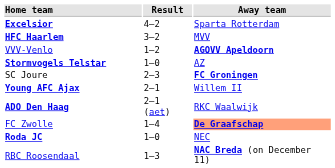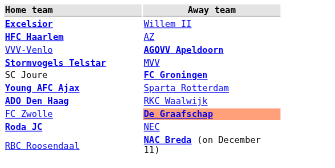- column: Result | 4–2 | 3–2 | 1–2 | 1–0 | 2–3 | 2–1 | 2–1 (aet) | 1–4 | 1–0 | 1–3
Excelsior | Away team: Sparta Rotterdam -> Willem II
HFC Haarlem | Away team: MVV -> AZ
Stormvogels Telstar | Away team: AZ -> MVV
Young AFC Ajax | Away team: Willem II -> Sparta Rotterdam
